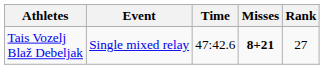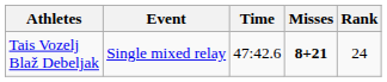Tais Vozelj Blaž Debeljak | Rank: 27 -> 24
